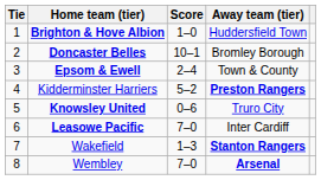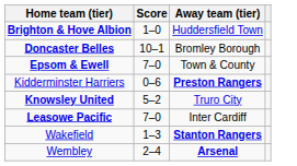- column: Tie | 1 | 2 | 3 | 4 | 5 | 6 | 7 | 8
Epsom & Ewell | Score: 2–4 -> 7–0
Kidderminster Harriers | Score: 5–2 -> 0–6
Knowsley United | Score: 0–6 -> 5–2
Wembley | Score: 7–0 -> 2–4
